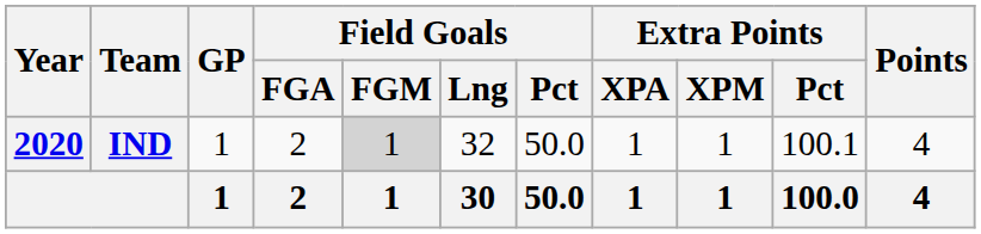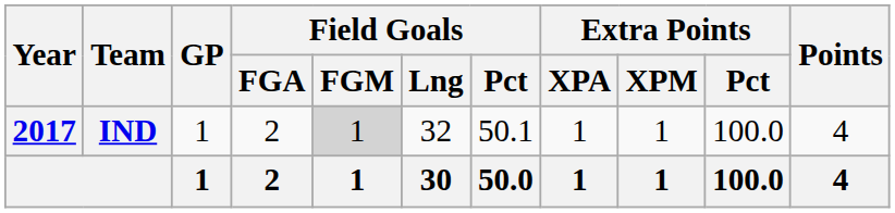IND | Year: 2020 -> 2017
IND | Field Goals / Pct: 50.0 -> 50.1
IND | Extra Points / Pct: 100.1 -> 100.0
